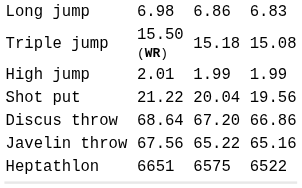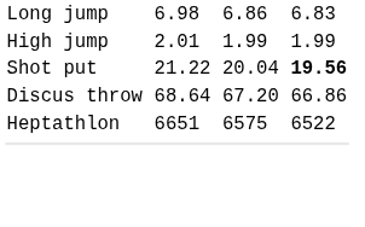- row: Triple jump | 15.50 (WR) | 15.18 | 15.08
Shot put | column 7: normal -> bold
- row: Javelin throw | 67.56 | 65.22 | 65.16
